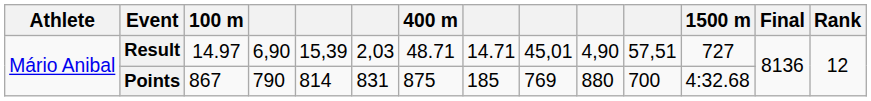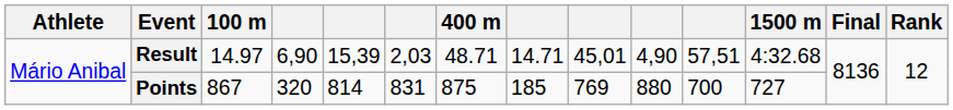Result | 1500 m: 727 -> 4:32.68
Points | column 4: 790 -> 320
Points | 1500 m: 4:32.68 -> 727
